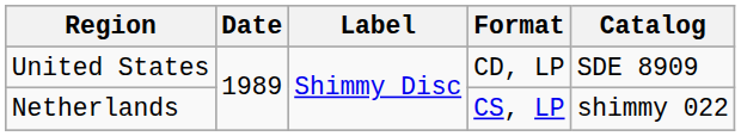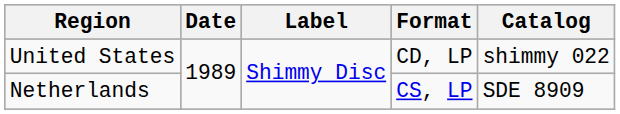United States | Catalog: SDE 8909 -> shimmy 022
Netherlands | Catalog: shimmy 022 -> SDE 8909
